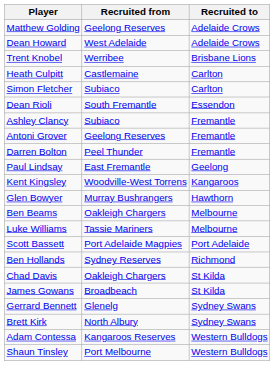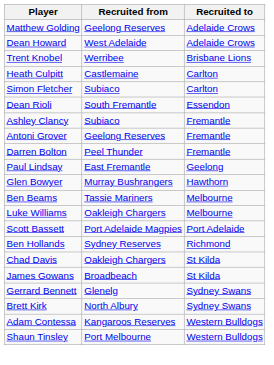- row: Kent Kingsley | Woodville-West Torrens | Kangaroos
Ben Beams | Recruited from: Oakleigh Chargers -> Tassie Mariners
Luke Williams | Recruited from: Tassie Mariners -> Oakleigh Chargers
